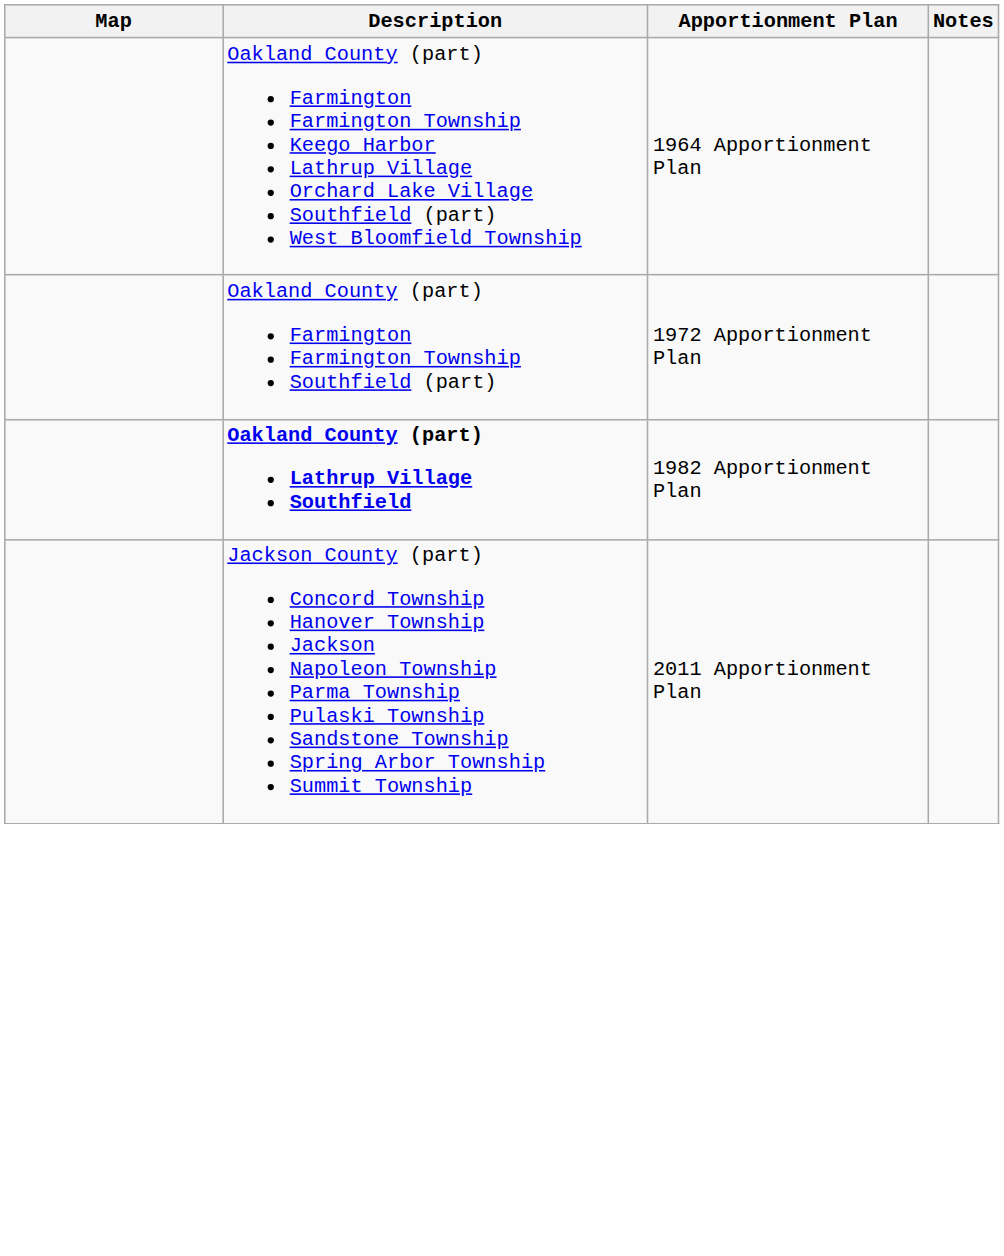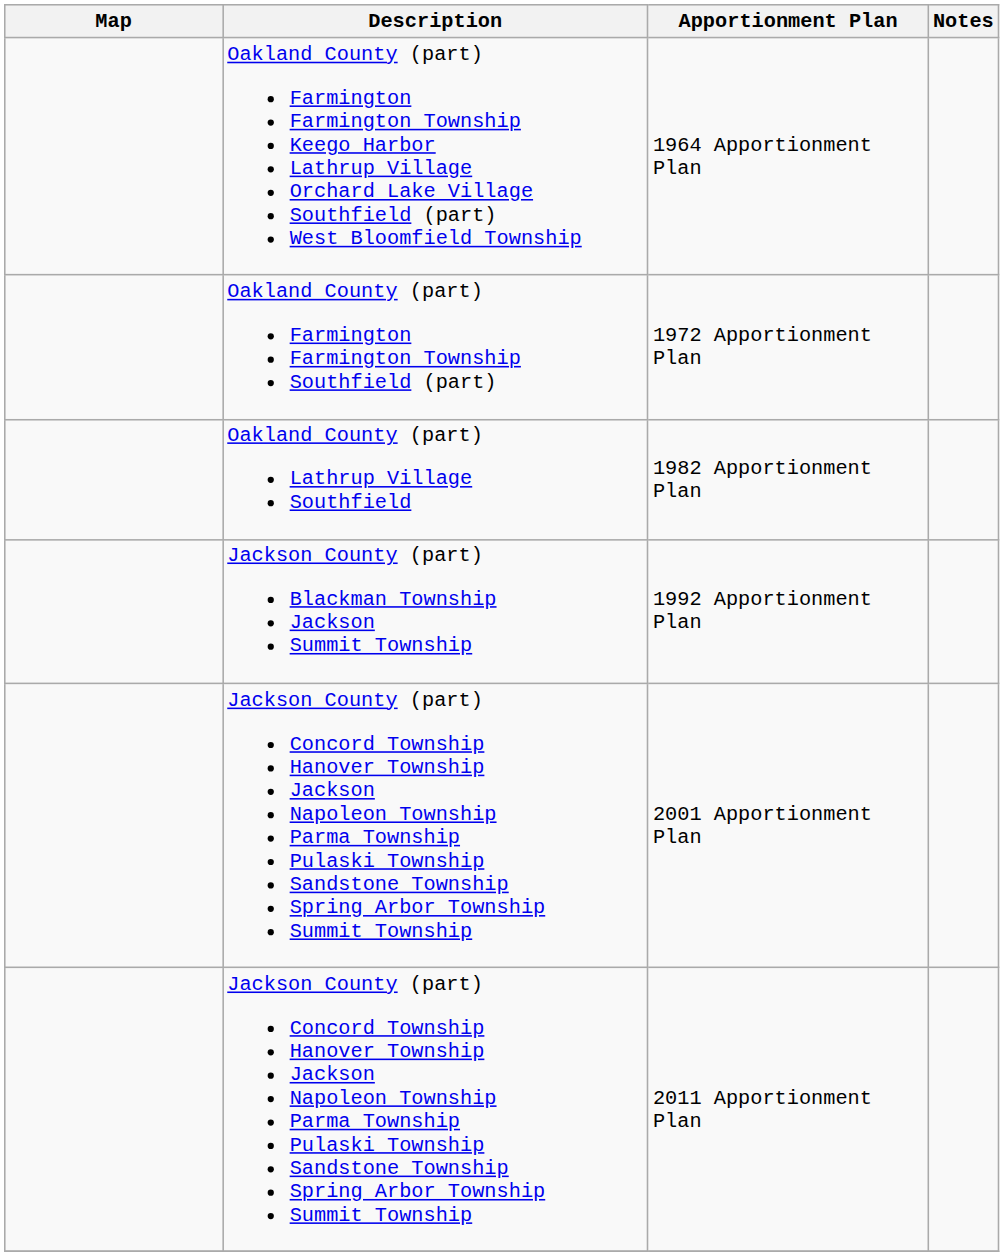1982 Apportionment Plan | Description: bold -> normal
+ row: Jackson County (part) Blackman Township Jackson Summit Township | 1992 Apportionment Plan
+ row: Jackson County (part) Concord Township Hanover Township Jackson Napoleon Township Parma Township Pulaski Township Sandstone Township Spring Arbor Township Summit Township | 2001 Apportionment Plan
